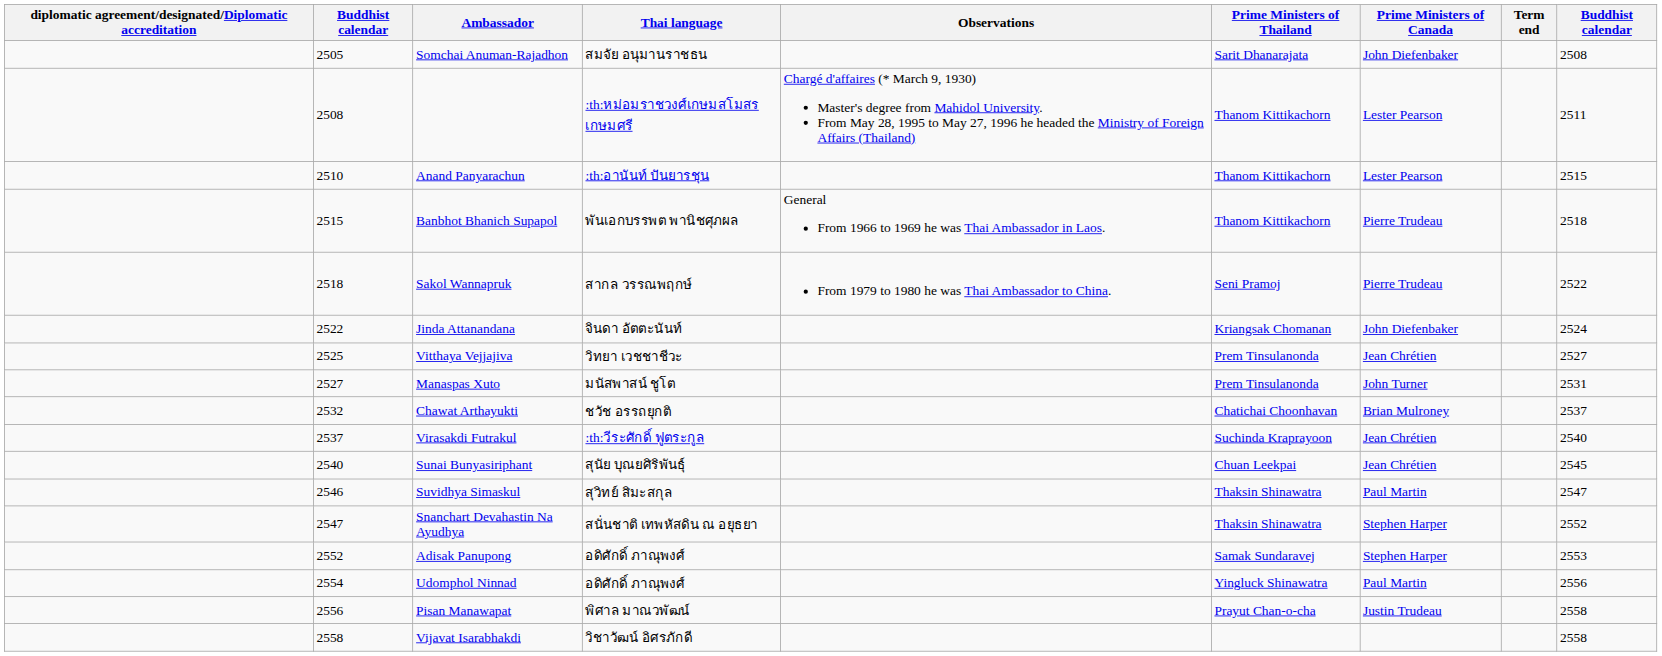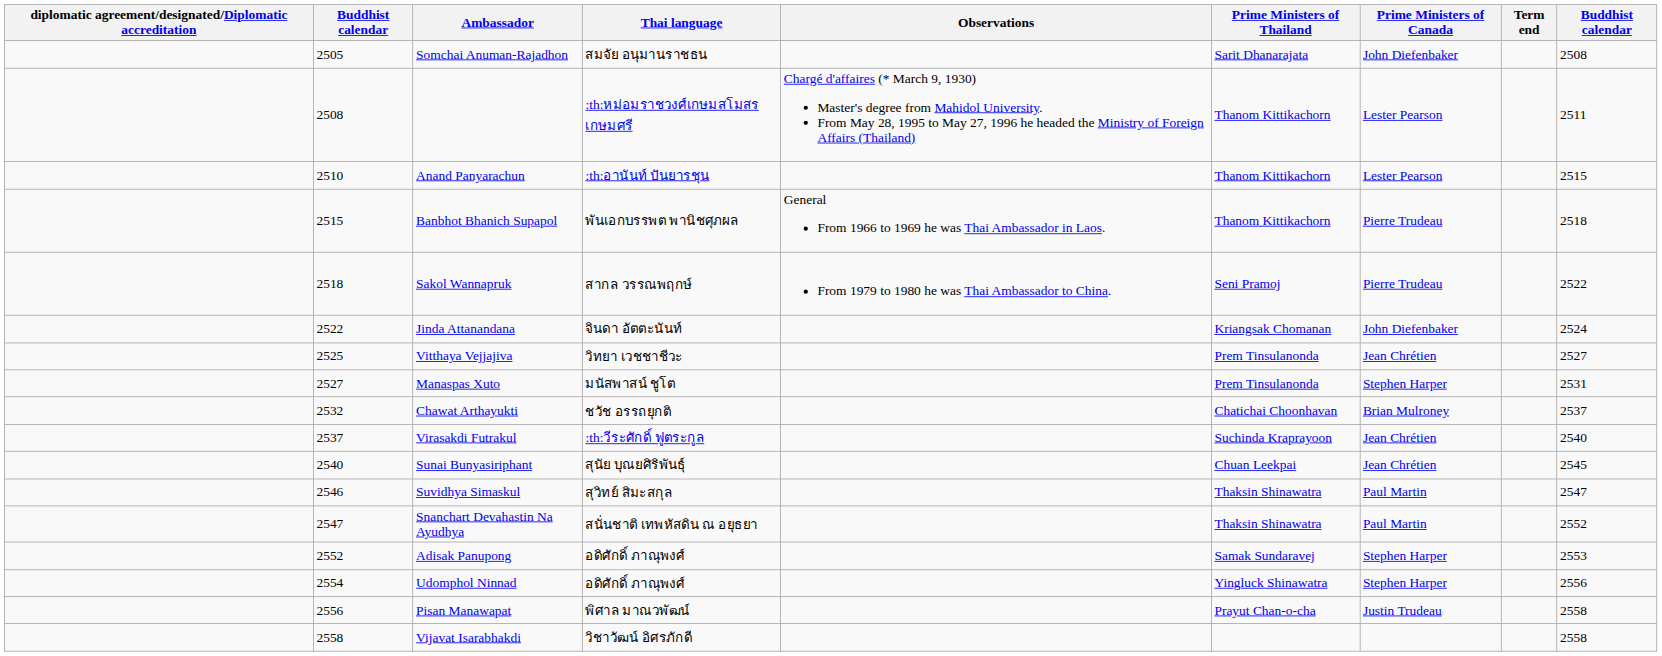Manaspas Xuto | Prime Ministers of Canada: John Turner -> Stephen Harper
Snanchart Devahastin Na Ayudhya | Prime Ministers of Canada: Stephen Harper -> Paul Martin
Udomphol Ninnad | Prime Ministers of Canada: Paul Martin -> Stephen Harper
